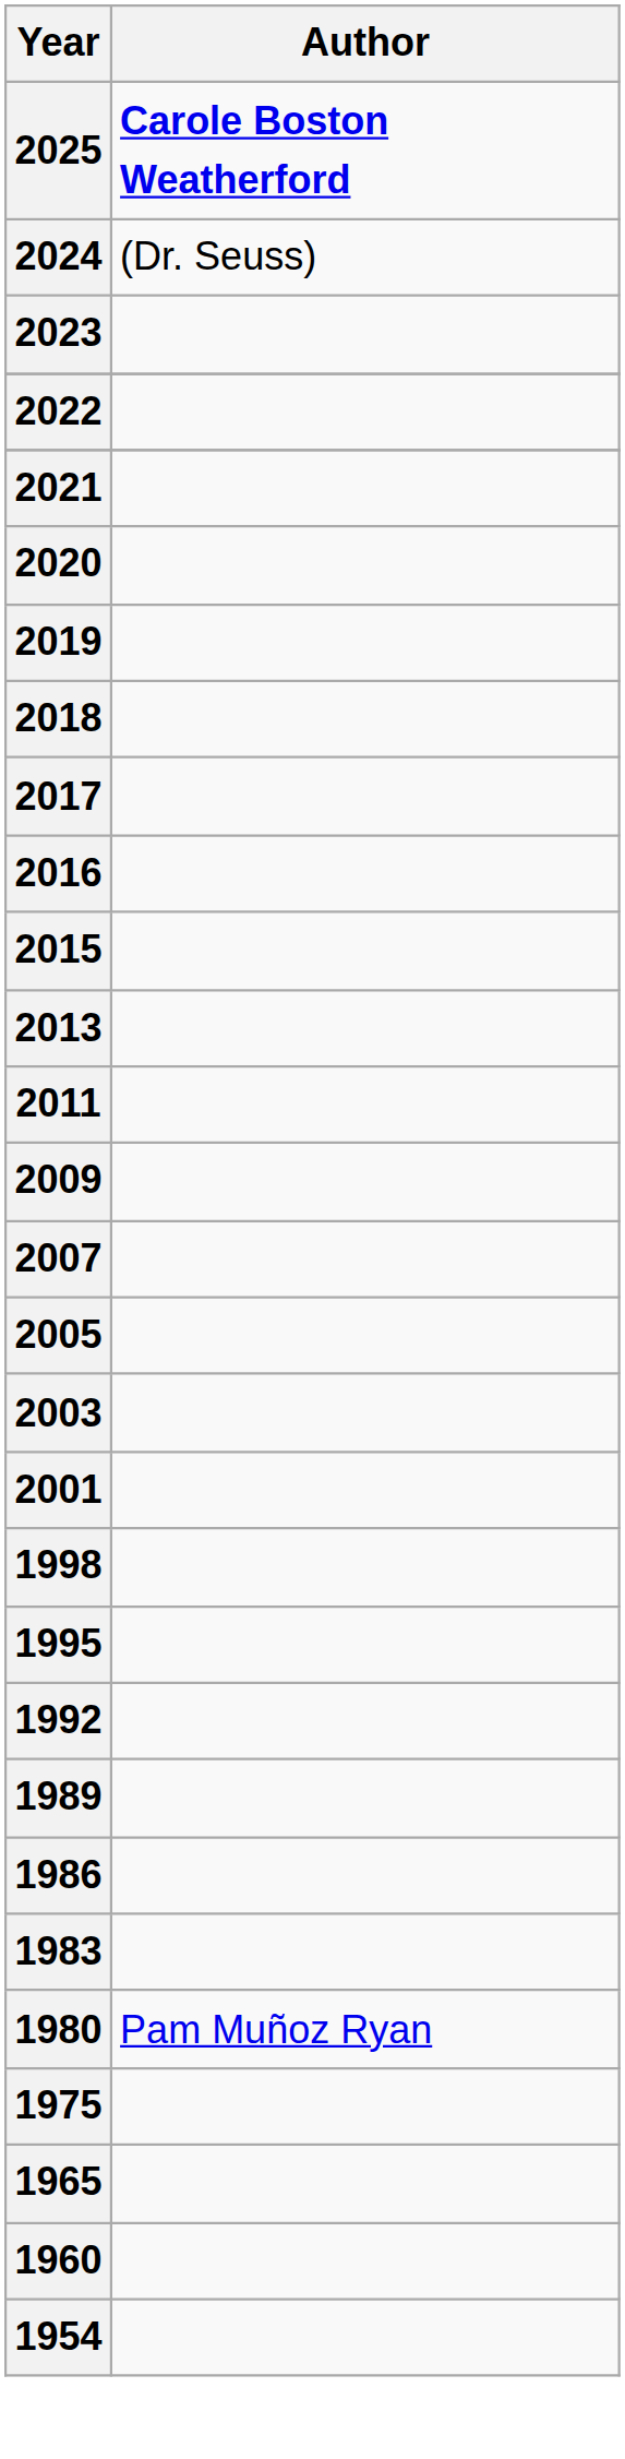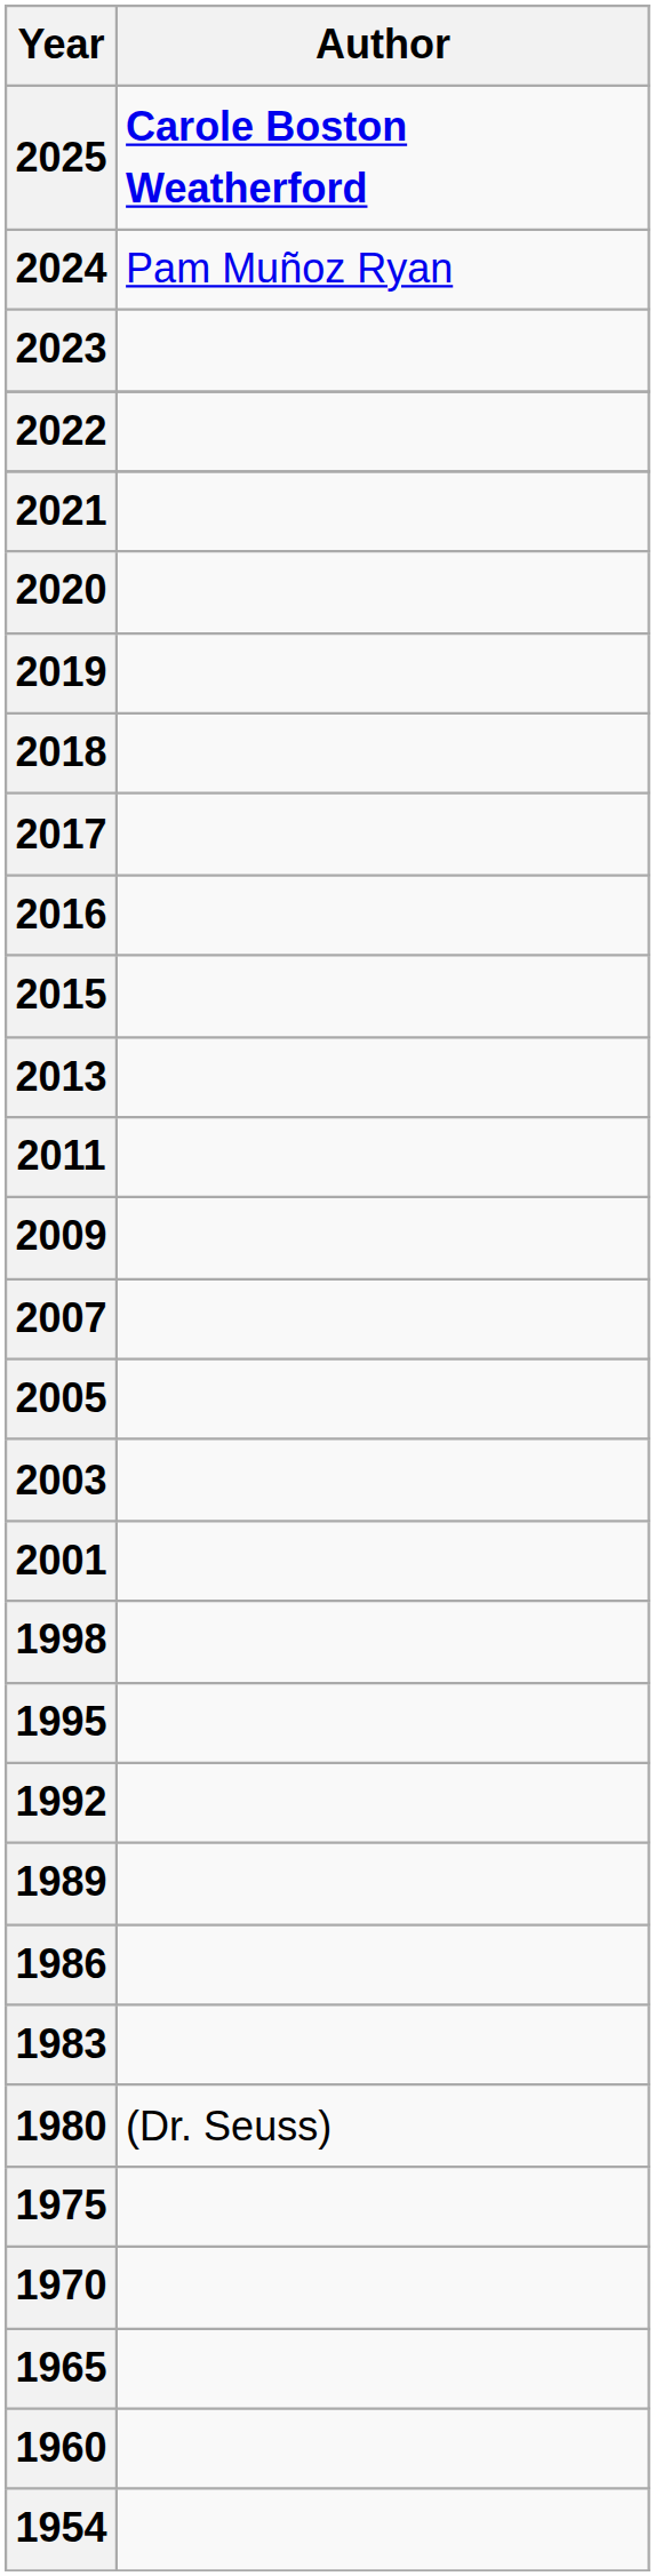2024 | Author: (Dr. Seuss) -> Pam Muñoz Ryan
1980 | Author: Pam Muñoz Ryan -> (Dr. Seuss)
+ row: 1970
